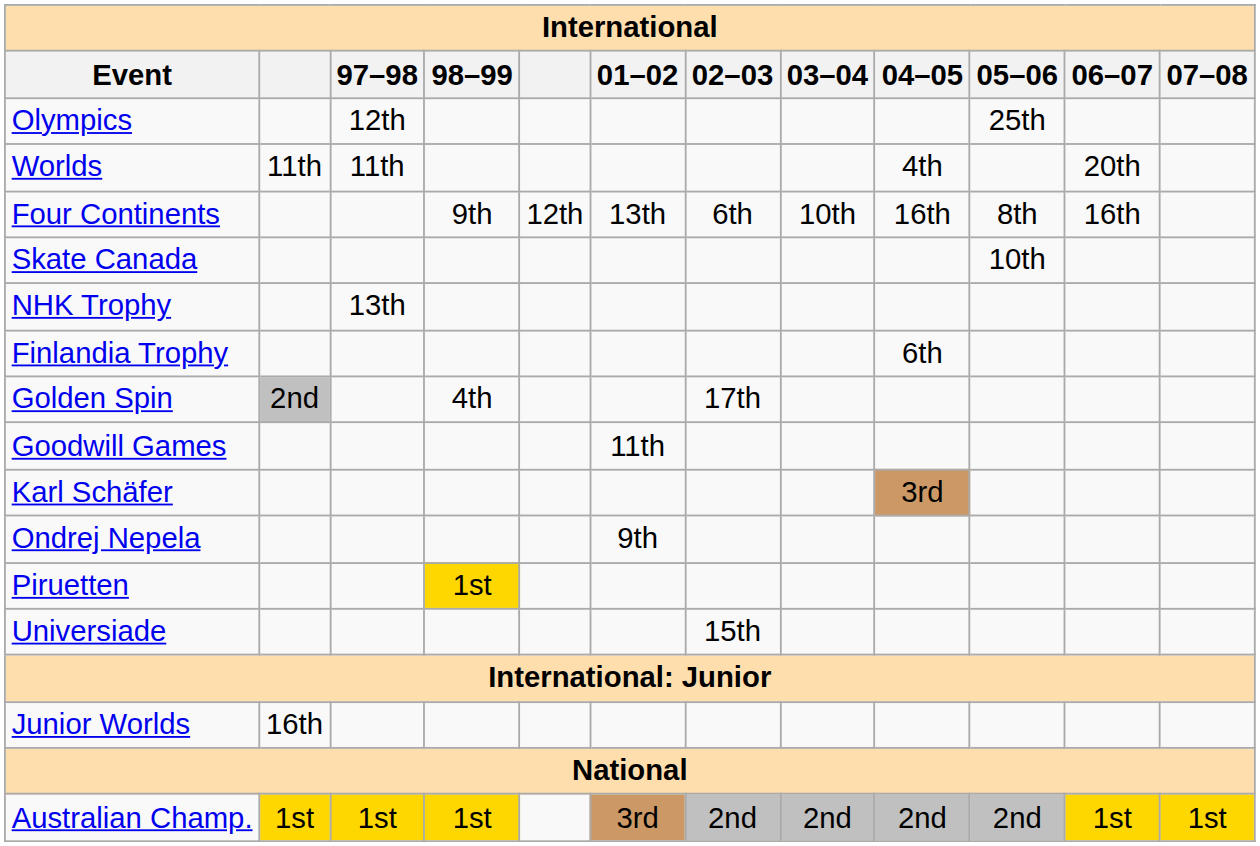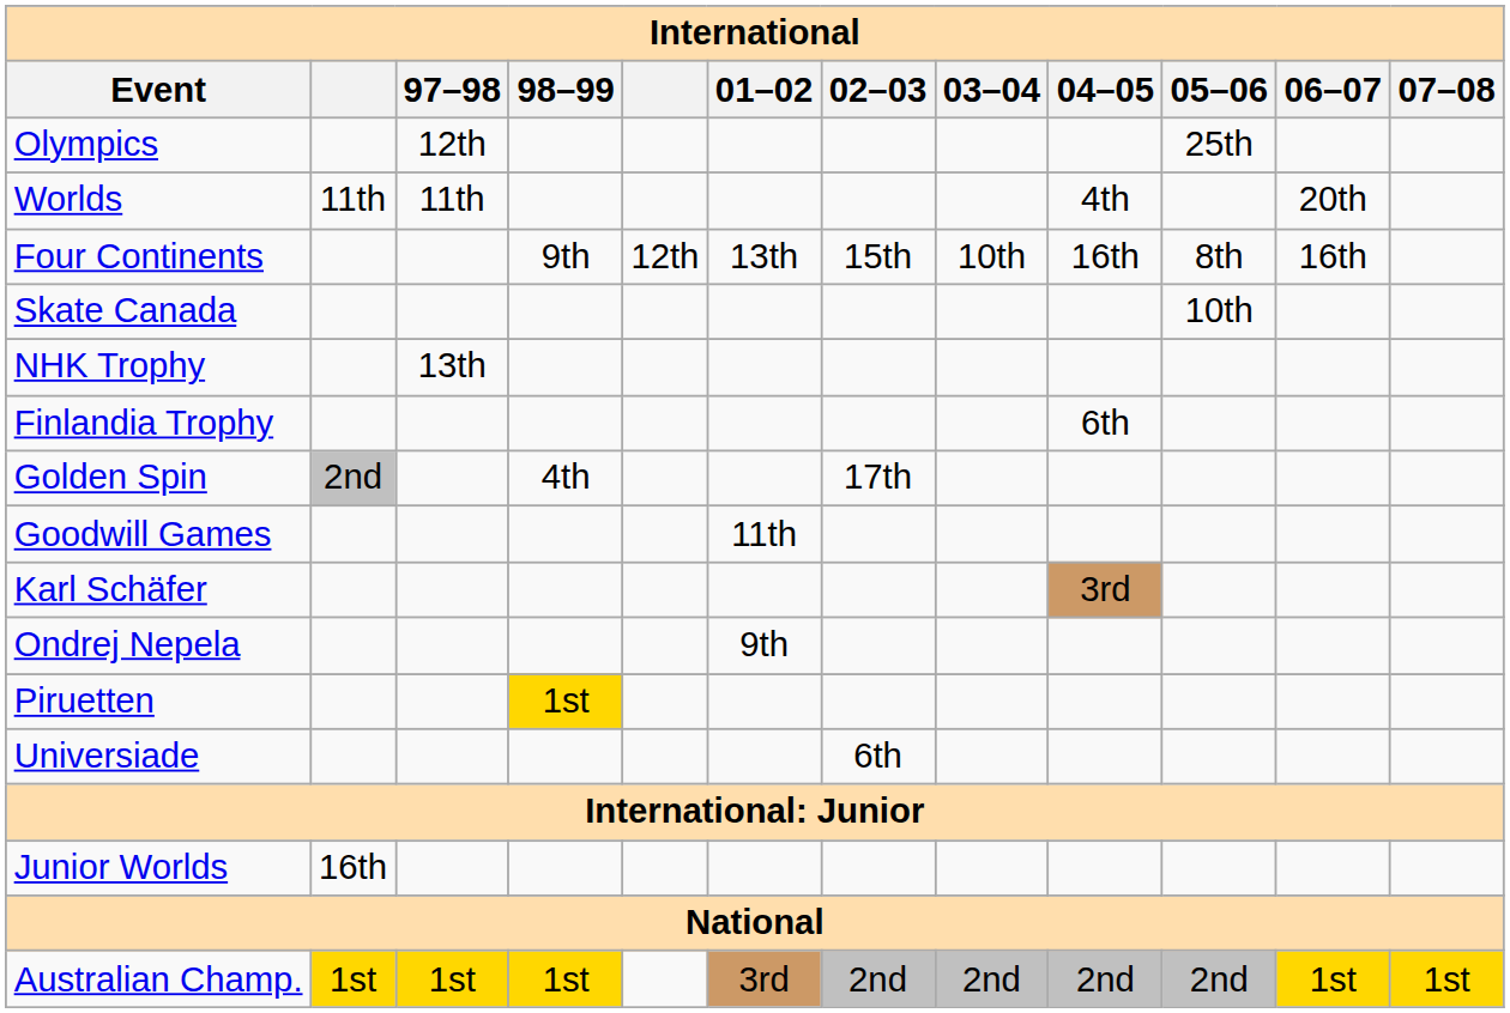Four Continents | 02–03: 6th -> 15th
Universiade | 02–03: 15th -> 6th
